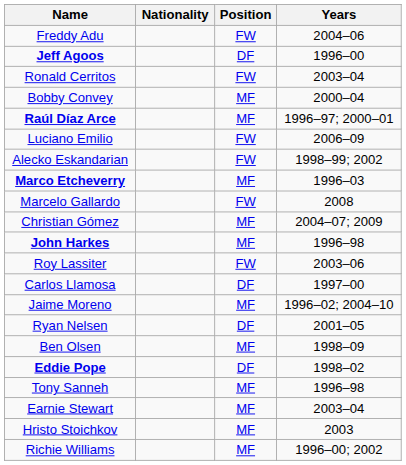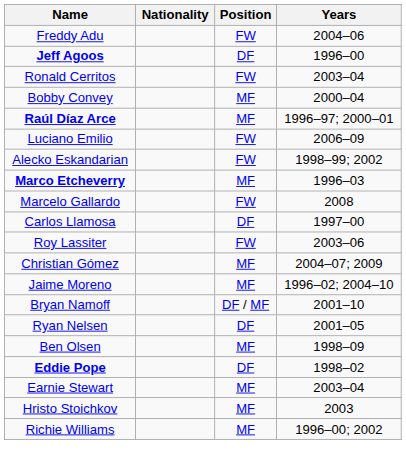rows swapped: Christian Gómez <-> Carlos Llamosa
- row: John Harkes | MF | 1996–98
+ row: Bryan Namoff | DF / MF | 2001–10
- row: Tony Sanneh | MF | 1996–98
